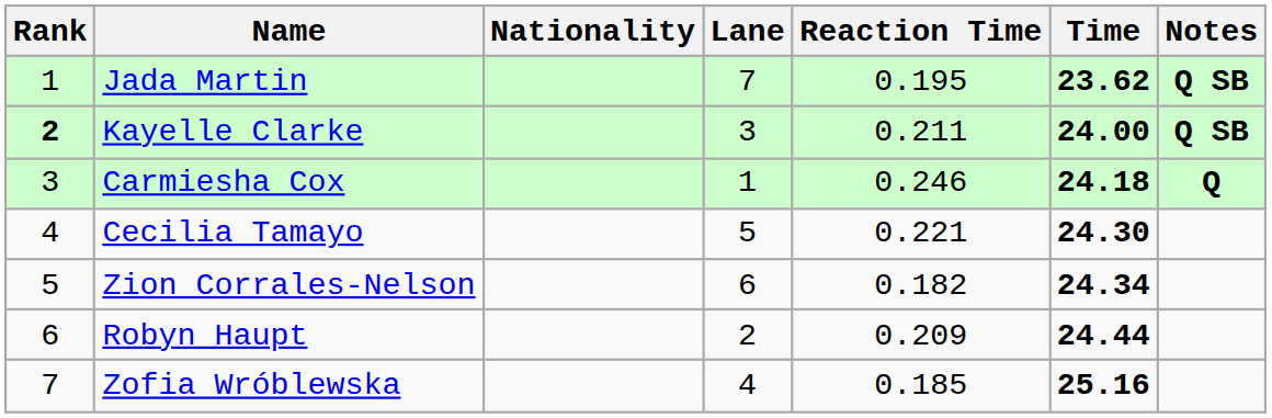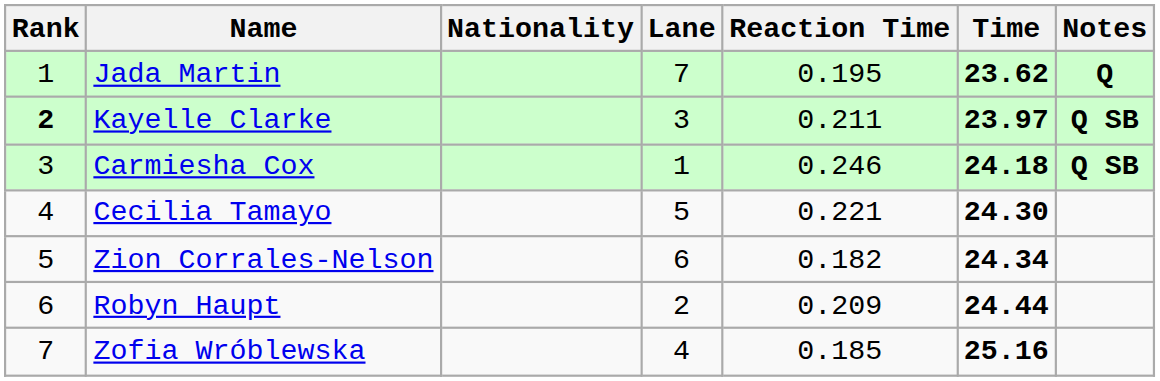Jada Martin | Notes: Q SB -> Q
Kayelle Clarke | Time: 24.00 -> 23.97
Carmiesha Cox | Notes: Q -> Q SB
